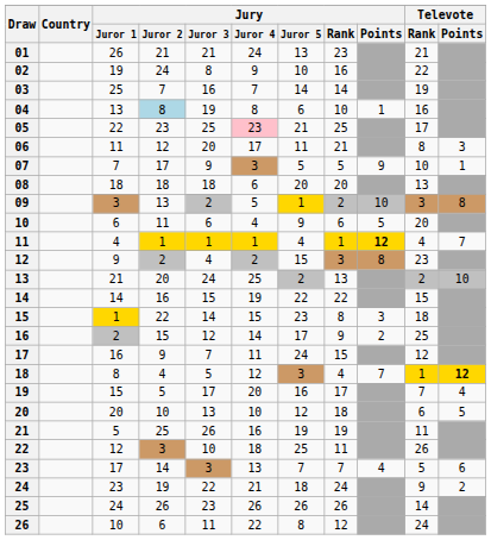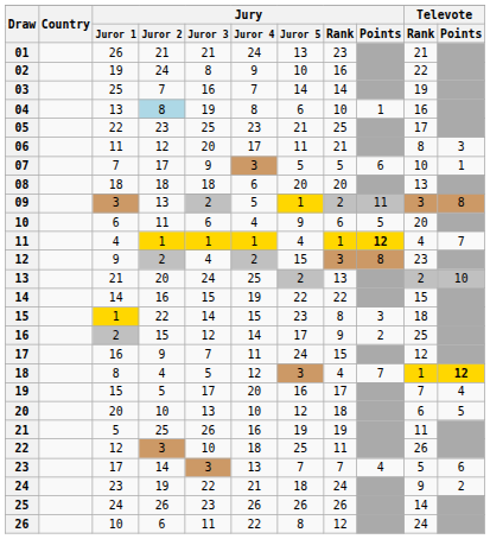05 | Jury / Juror 4: pink background -> no background
07 | Jury / Points: 9 -> 6
09 | Jury / Points: 10 -> 11
